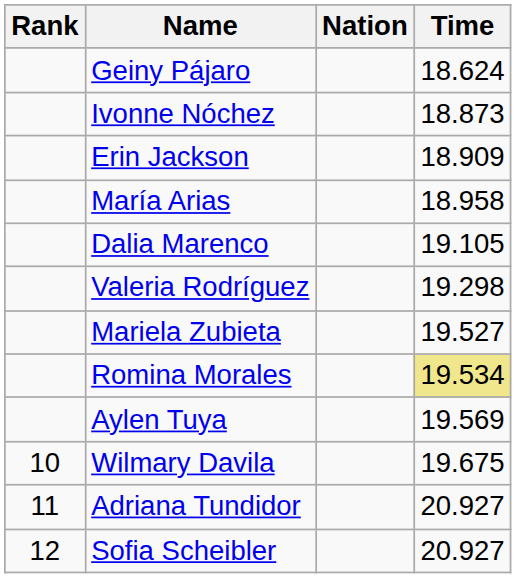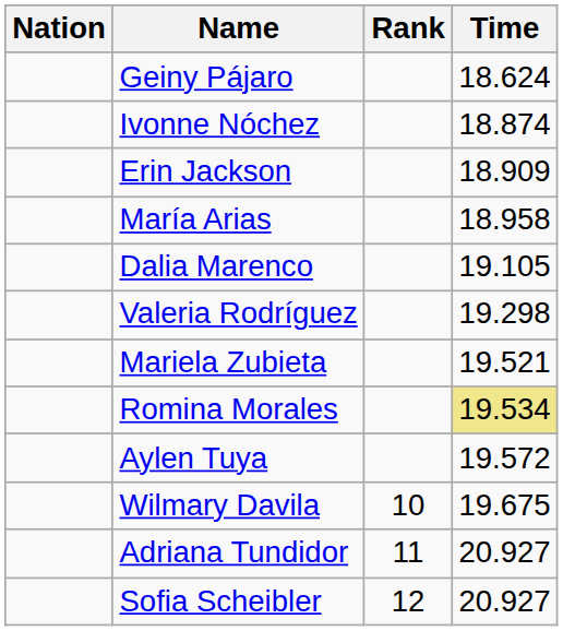columns swapped: Rank <-> Nation
Ivonne Nóchez | Time: 18.873 -> 18.874
Mariela Zubieta | Time: 19.527 -> 19.521
Aylen Tuya | Time: 19.569 -> 19.572
